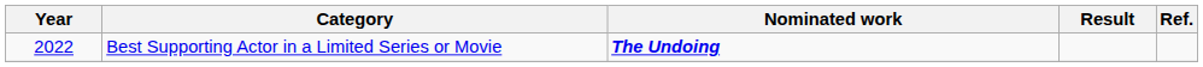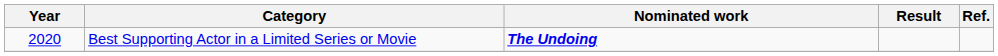Best Supporting Actor in a Limited Series or Movie | Year: 2022 -> 2020
